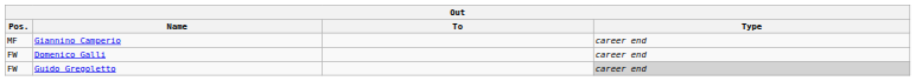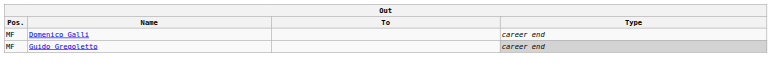- row: MF | Giannino Camperio | career end
Domenico Galli | Pos.: FW -> MF
Guido Gregoletto | Pos.: FW -> MF
